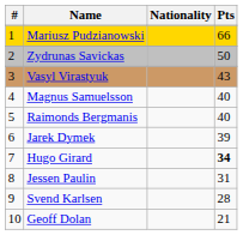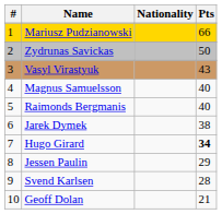Jarek Dymek | Pts: 39 -> 38
Jessen Paulin | Pts: 31 -> 29
